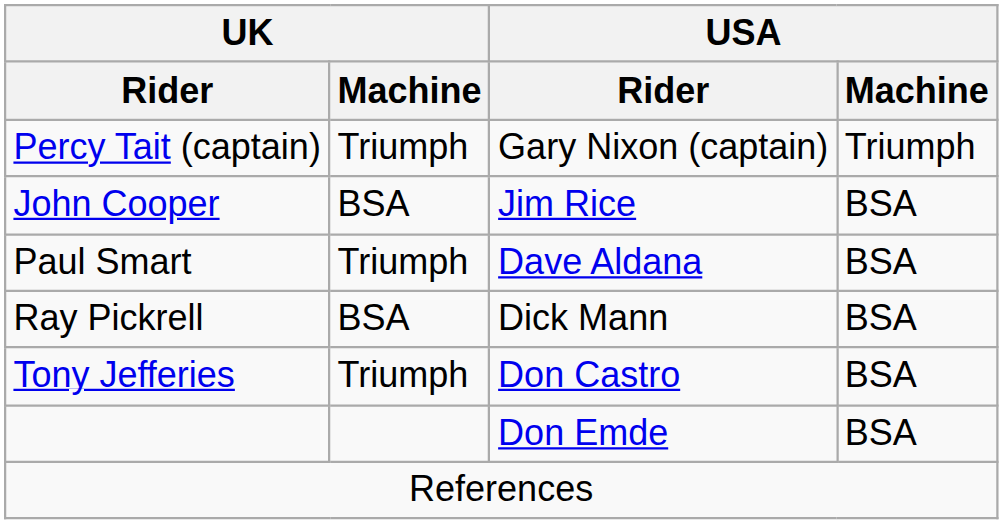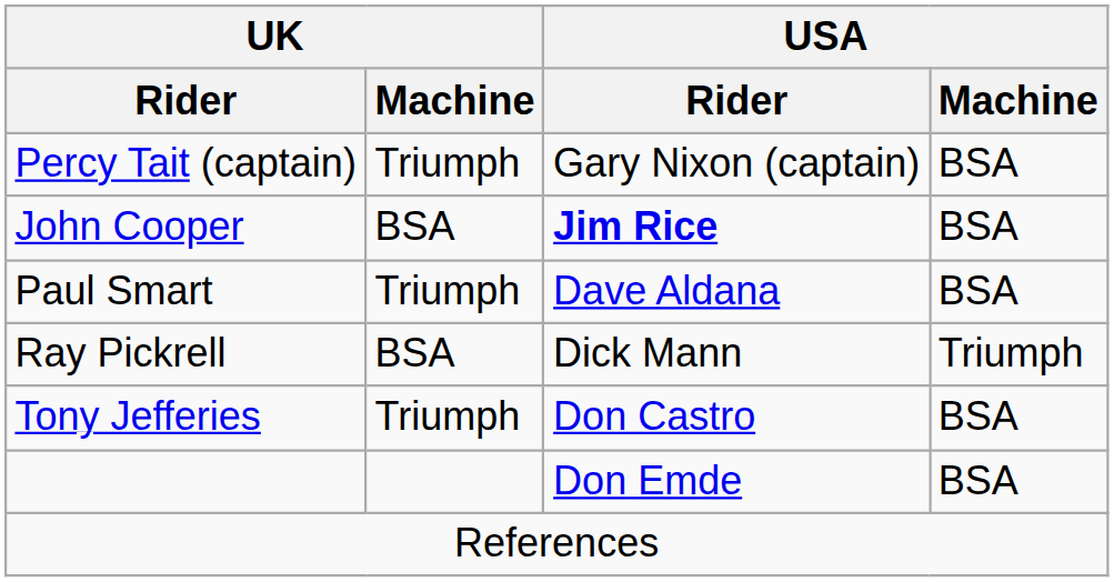Percy Tait (captain) | USA / Machine: Triumph -> BSA
John Cooper | USA / Rider: normal -> bold
Ray Pickrell | USA / Machine: BSA -> Triumph
